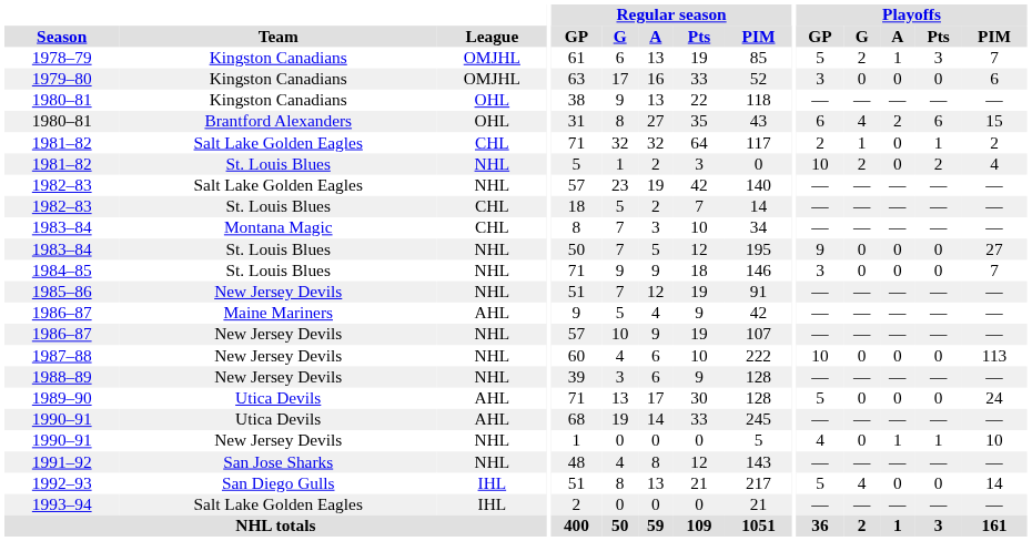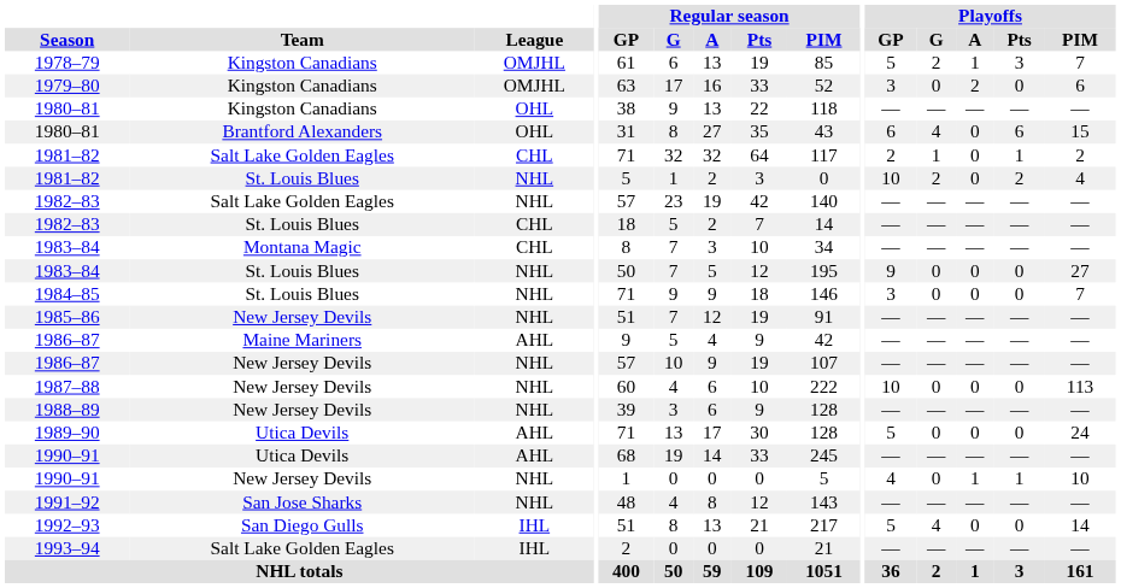1979–80 | Playoffs / A: 0 -> 2
1980–81 / Brantford Alexanders | Playoffs / A: 2 -> 0
